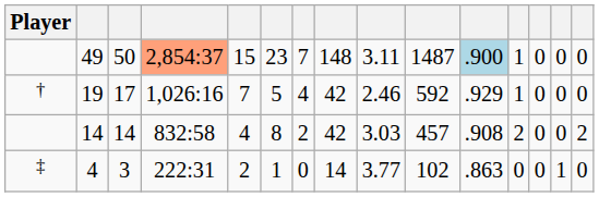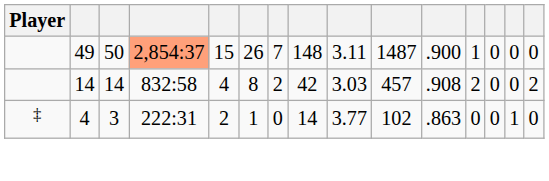49 | column 6: 23 -> 26
49 | column 11: lightblue background -> no background
- row: † | 19 | 17 | 1,026:16 | 7 | 5 | 4 | 42 | 2.46 | 592 | .929 | 1 | 0 | 0 | 0
